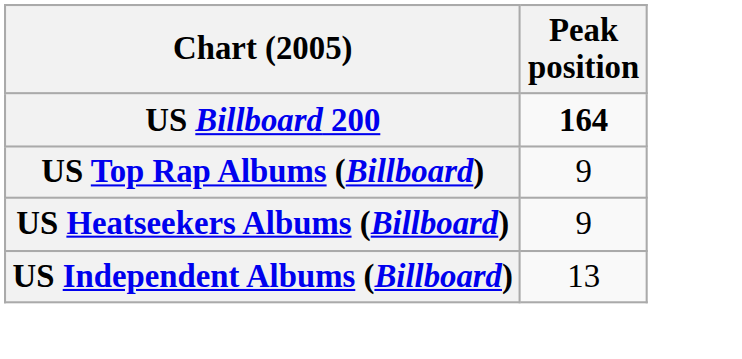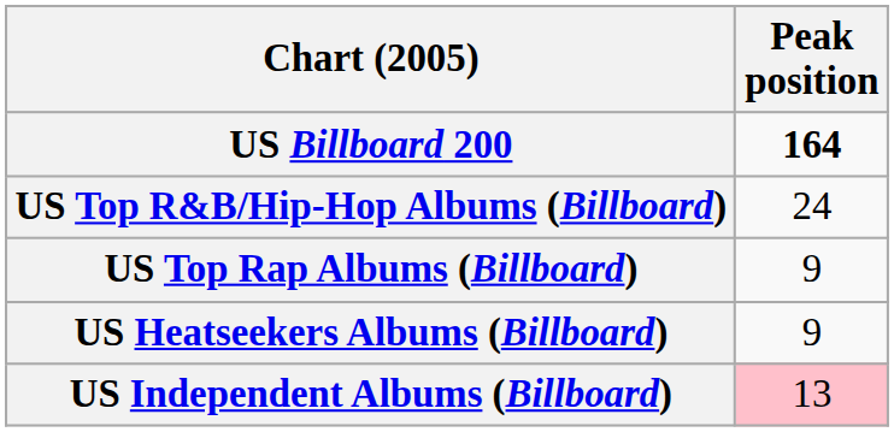+ row: US Top R&B/Hip-Hop Albums (Billboard) | 24
US Independent Albums (Billboard) | Peak position: no background -> pink background
